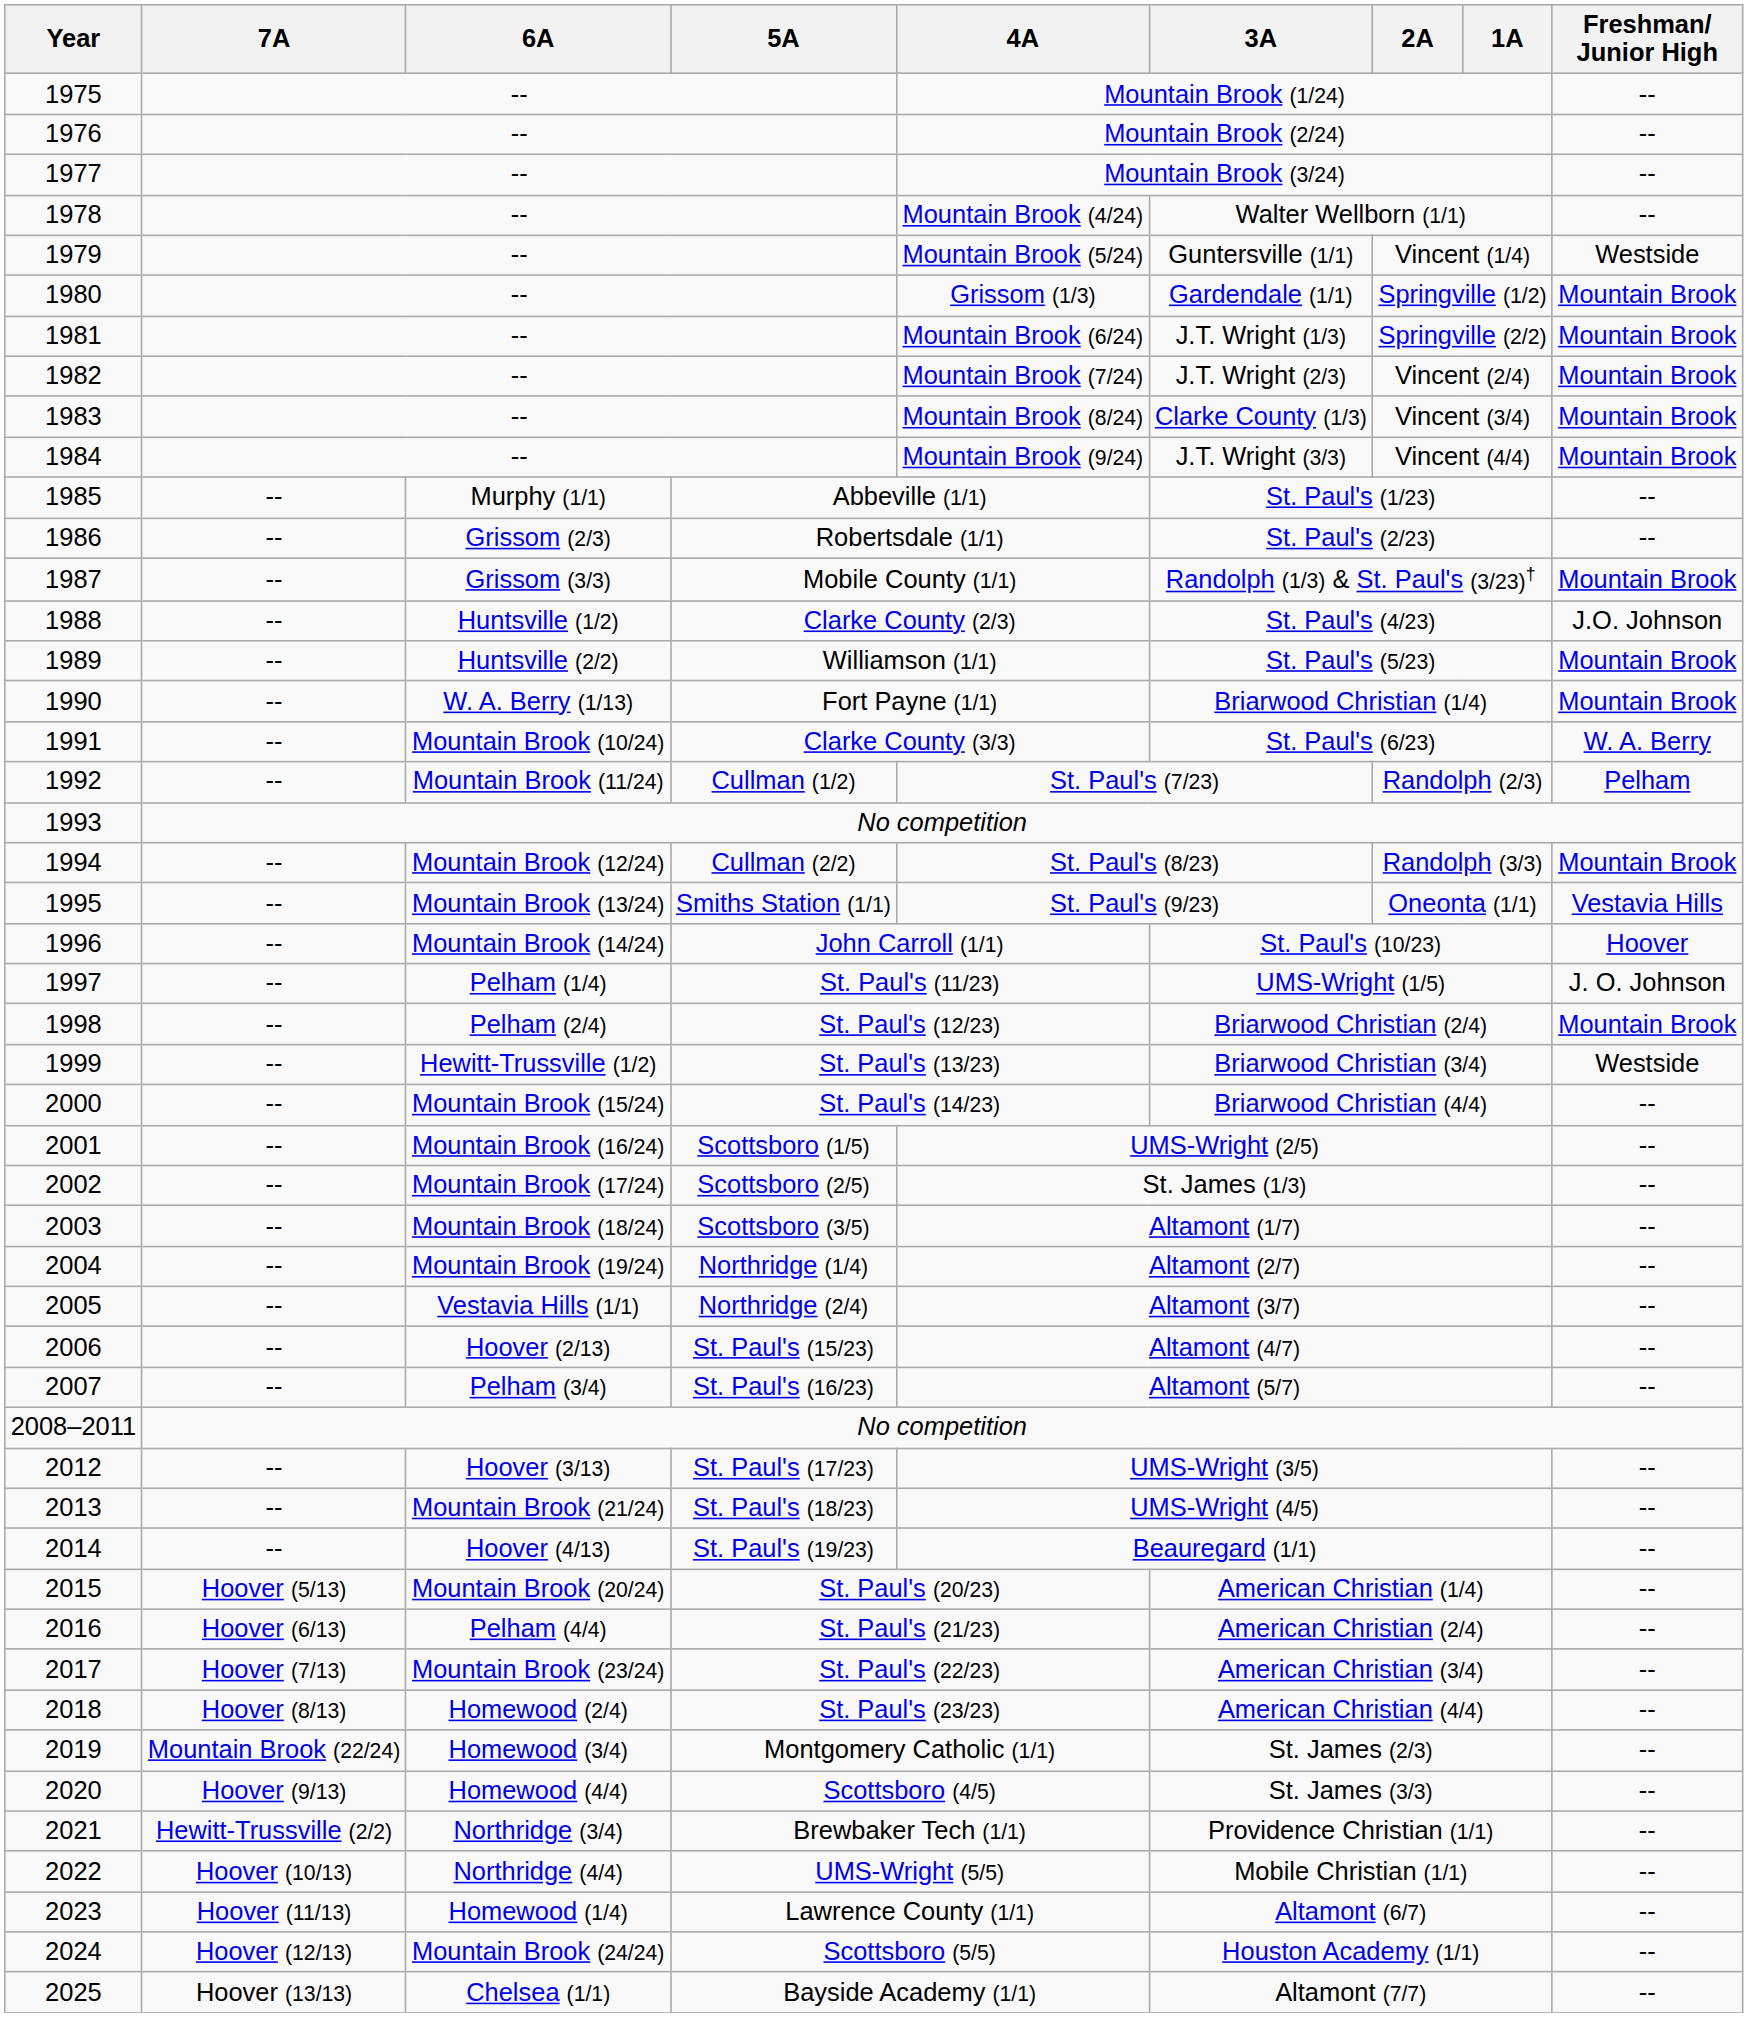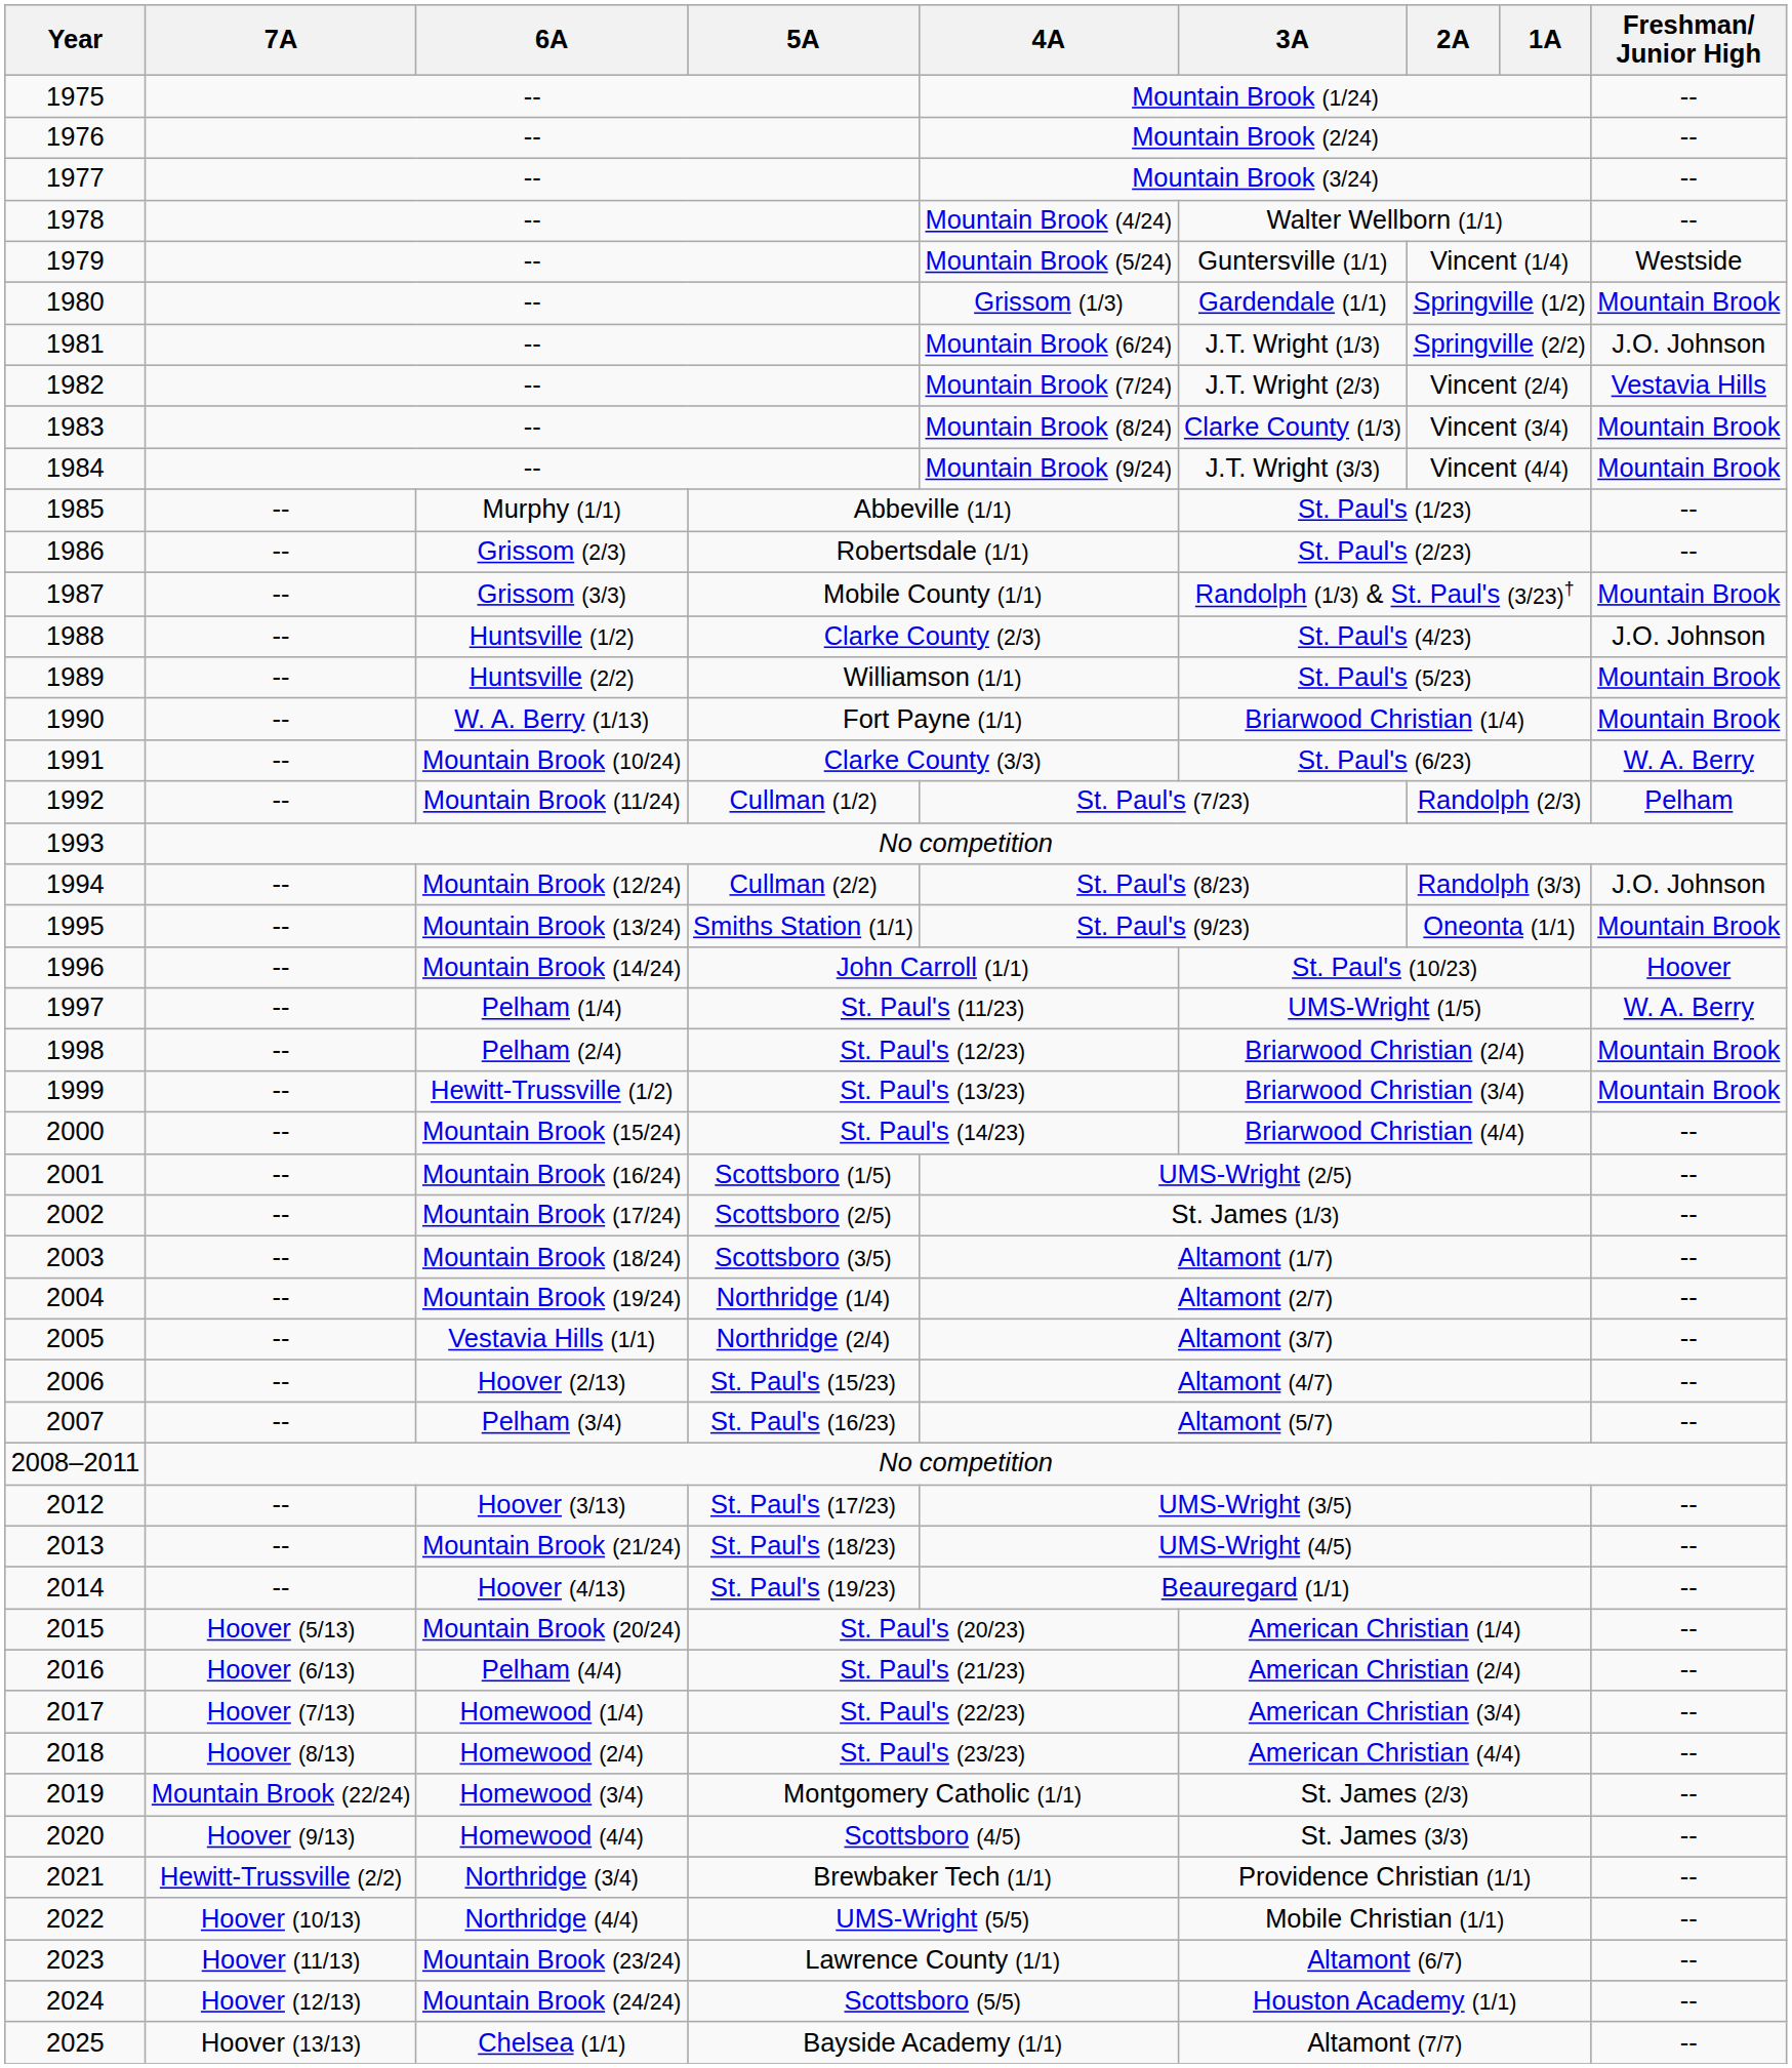1981 | Freshman/ Junior High: Mountain Brook -> J.O. Johnson
1982 | Freshman/ Junior High: Mountain Brook -> Vestavia Hills
1994 | Freshman/ Junior High: Mountain Brook -> J.O. Johnson
1995 | Freshman/ Junior High: Vestavia Hills -> Mountain Brook
1997 | Freshman/ Junior High: J. O. Johnson -> W. A. Berry
1999 | Freshman/ Junior High: Westside -> Mountain Brook
2017 | 6A: Mountain Brook (23/24) -> Homewood (1/4)
2023 | 6A: Homewood (1/4) -> Mountain Brook (23/24)
